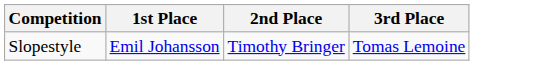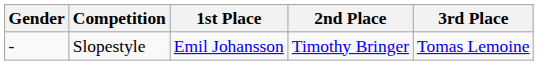+ column: Gender | -
